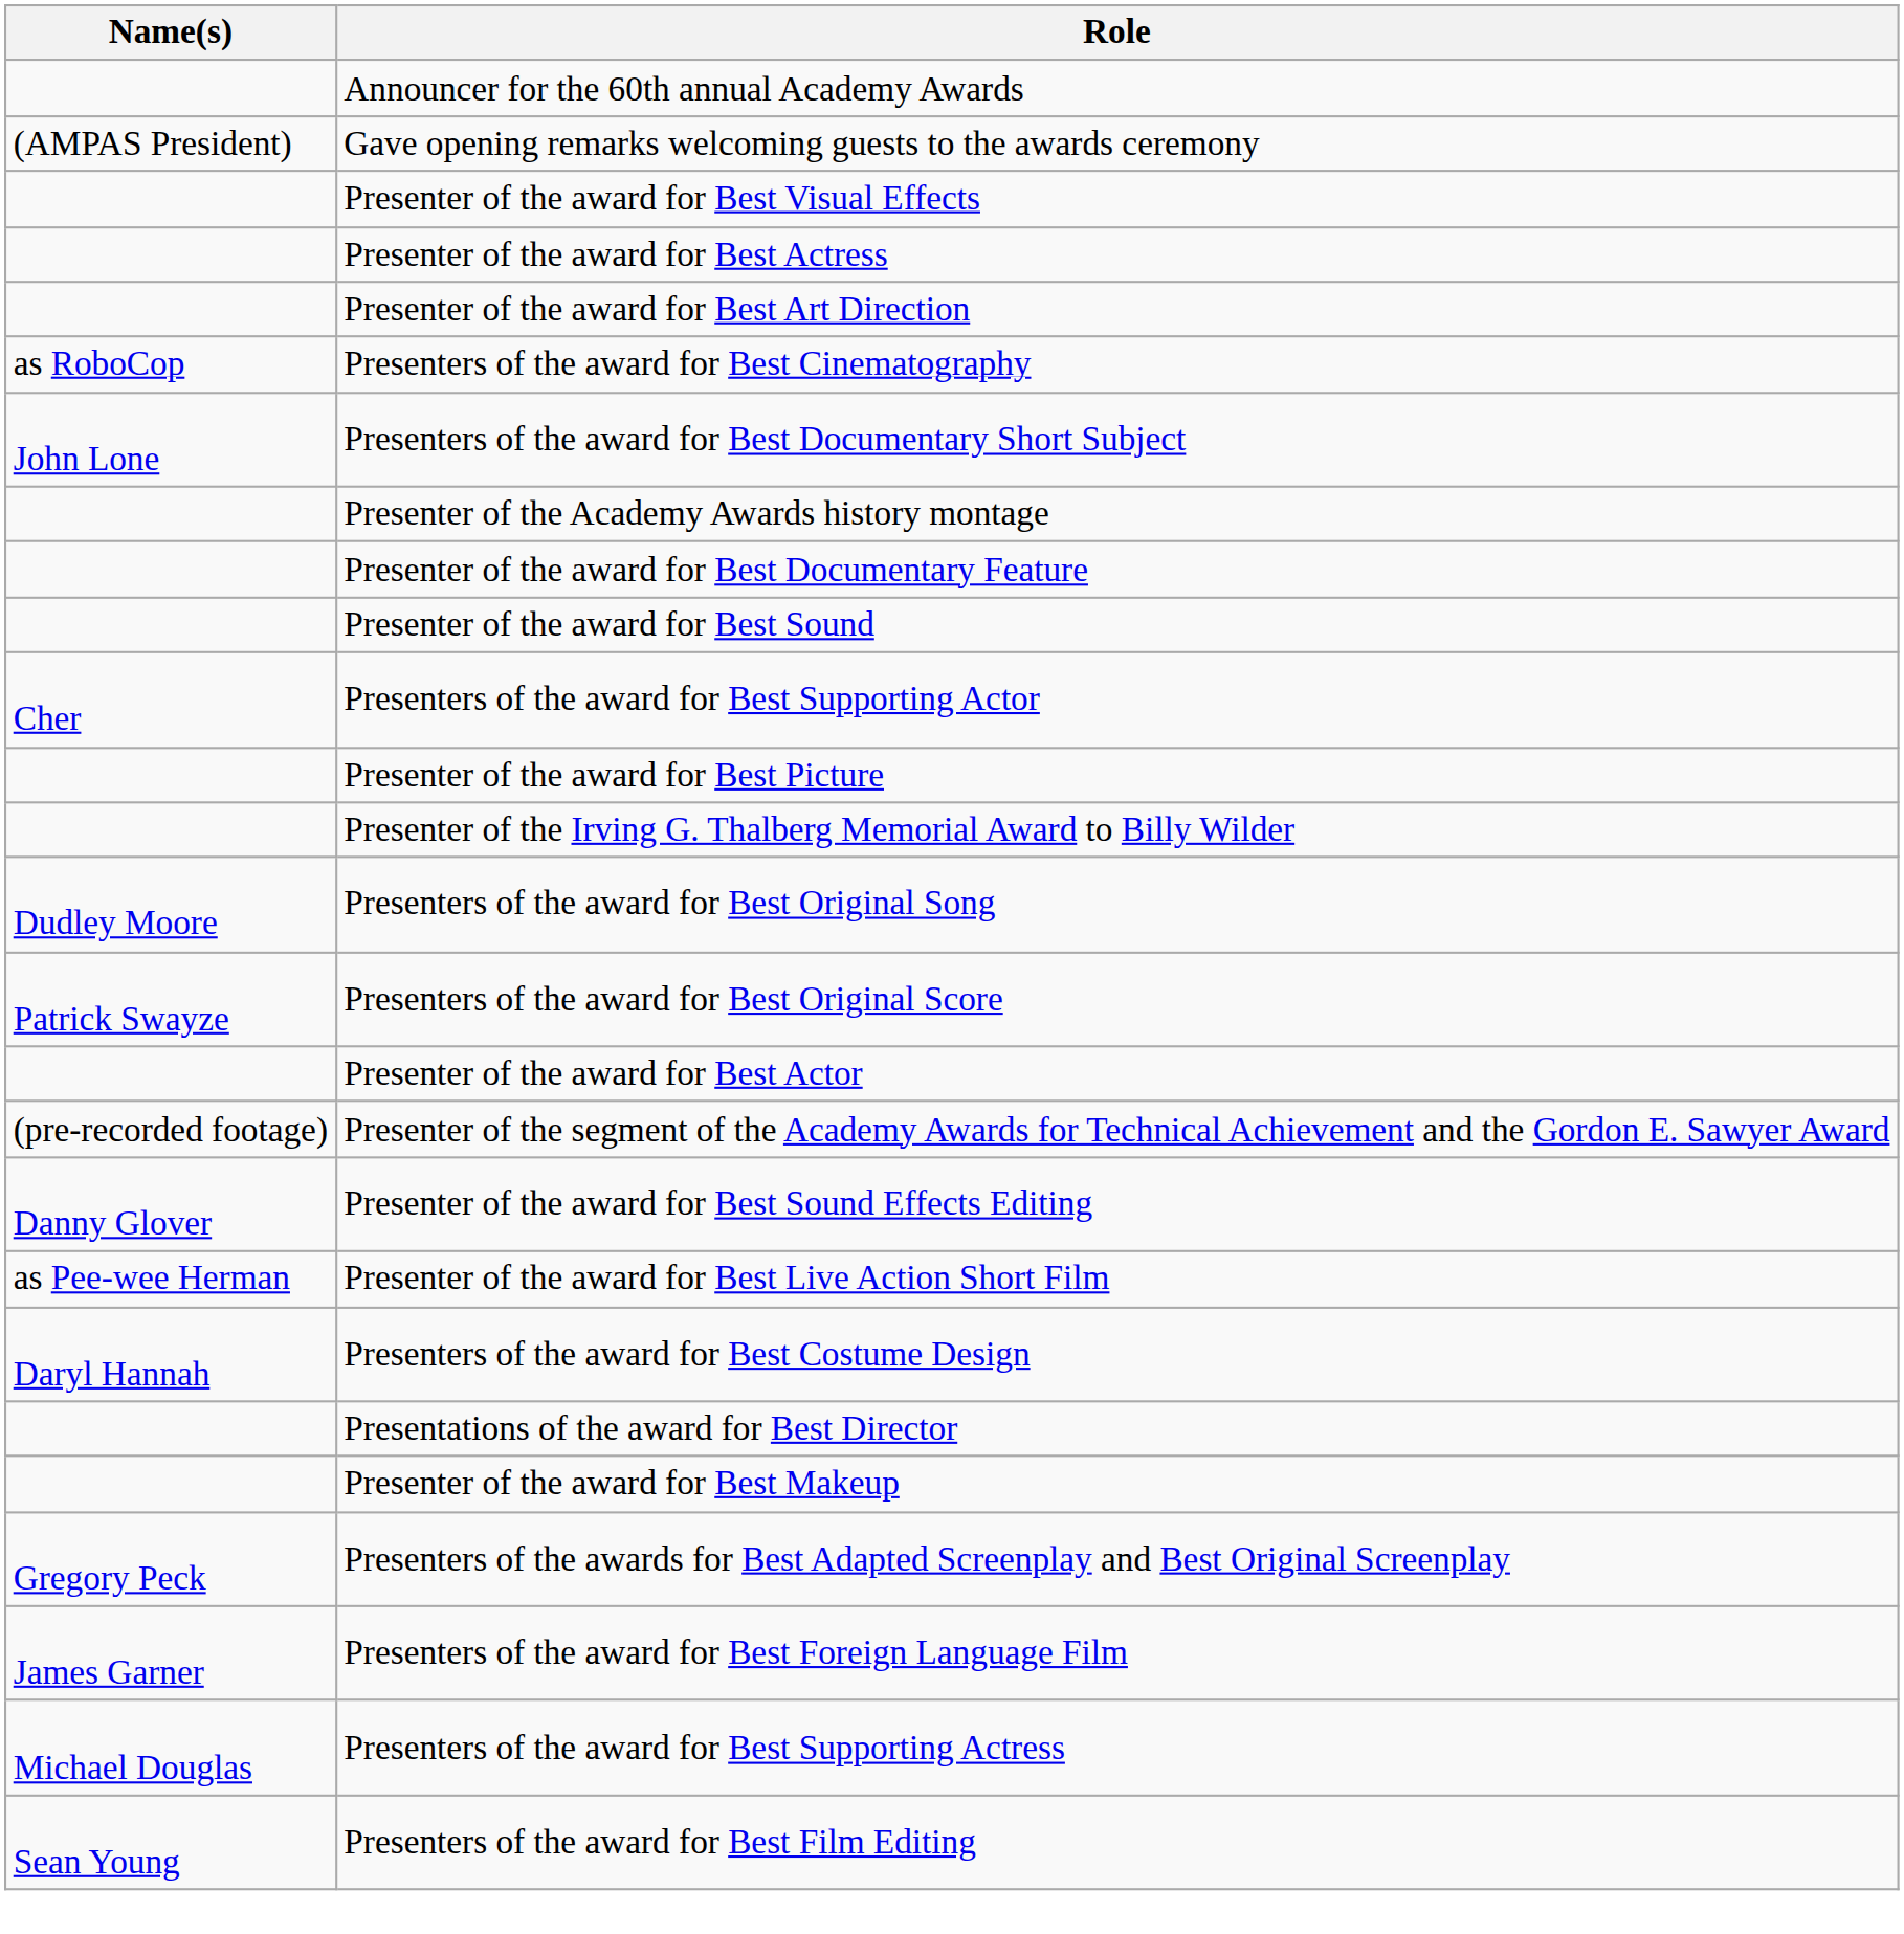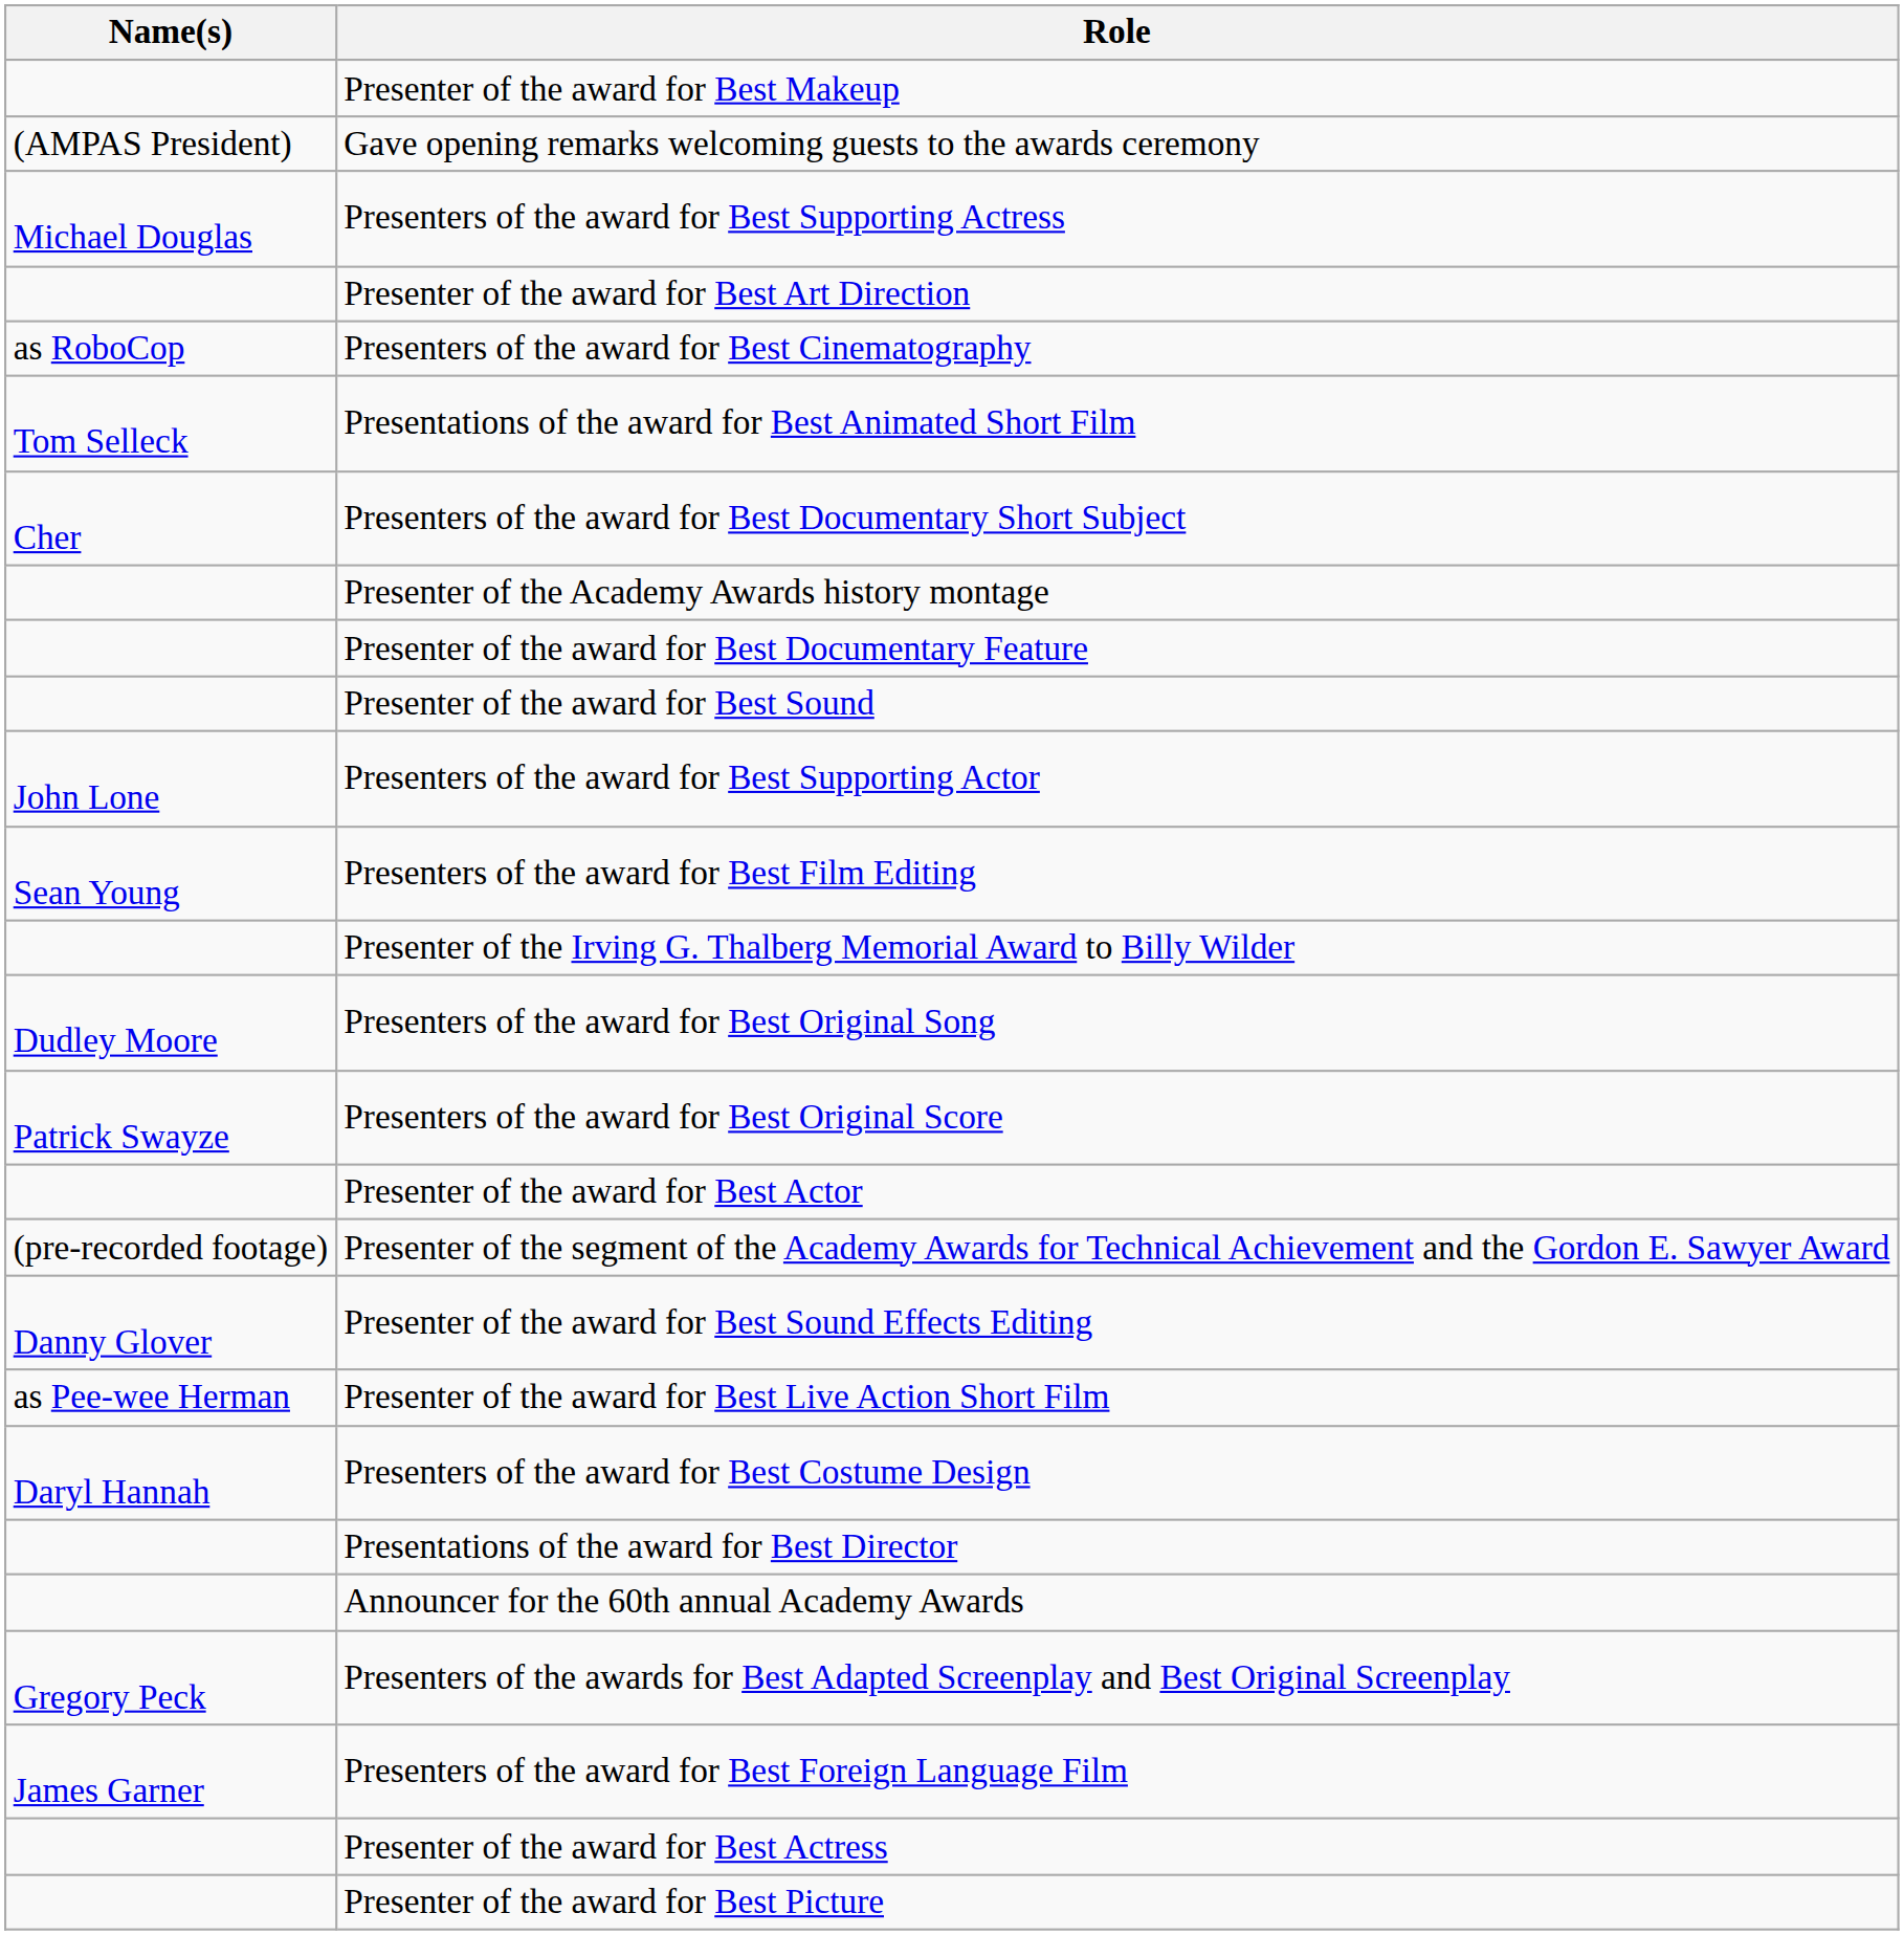rows swapped: Announcer for the 60th annual Academy Awards <-> Presenter of the award for Best Makeup
- row: Presenter of the award for Best Visual Effects
rows swapped: Presenters of the award for Best Supporting Actress <-> Presenter of the award for Best Actress
+ row: Tom Selleck | Presentations of the award for Best Animated Short Film
Presenters of the award for Best Documentary Short Subject | Name(s): John Lone -> Cher
Presenters of the award for Best Supporting Actor | Name(s): Cher -> John Lone
rows swapped: Presenters of the award for Best Film Editing <-> Presenter of the award for Best Picture
